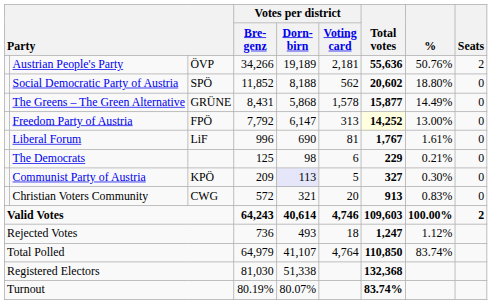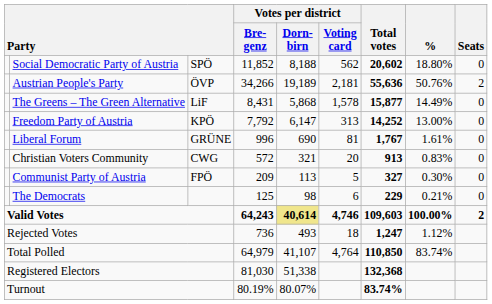rows swapped: Austrian People's Party <-> Social Democratic Party of Austria
The Greens – The Green Alternative | column 3: GRÜNE -> LiF
Freedom Party of Austria | column 3: FPÖ -> KPÖ
Freedom Party of Austria | Total votes: lightyellow background -> no background
Liberal Forum | column 3: LiF -> GRÜNE
rows swapped: Christian Voters Community <-> The Democrats
Communist Party of Austria | column 3: KPÖ -> FPÖ
Communist Party of Austria | Votes per district / Dorn- birn: lavender background -> no background
Valid Votes | Votes per district / Dorn- birn: no background -> khaki background
